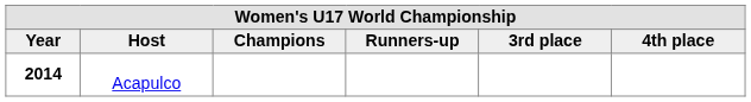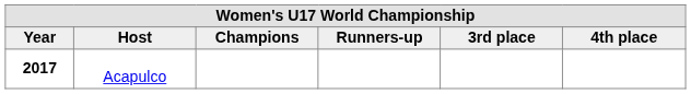Acapulco | Year: 2014 -> 2017
